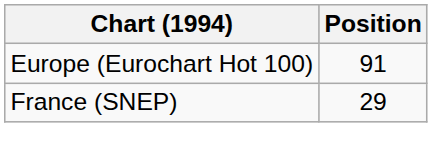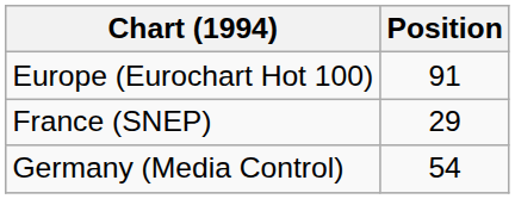+ row: Germany (Media Control) | 54
